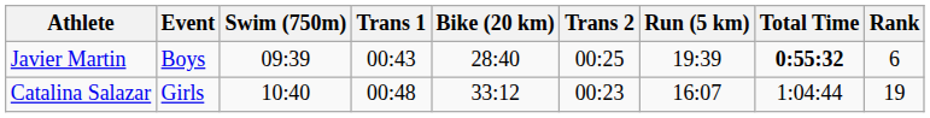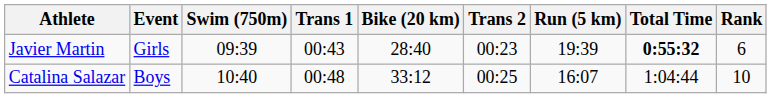Javier Martin | Event: Boys -> Girls
Javier Martin | Trans 2: 00:25 -> 00:23
Catalina Salazar | Event: Girls -> Boys
Catalina Salazar | Trans 2: 00:23 -> 00:25
Catalina Salazar | Rank: 19 -> 10
